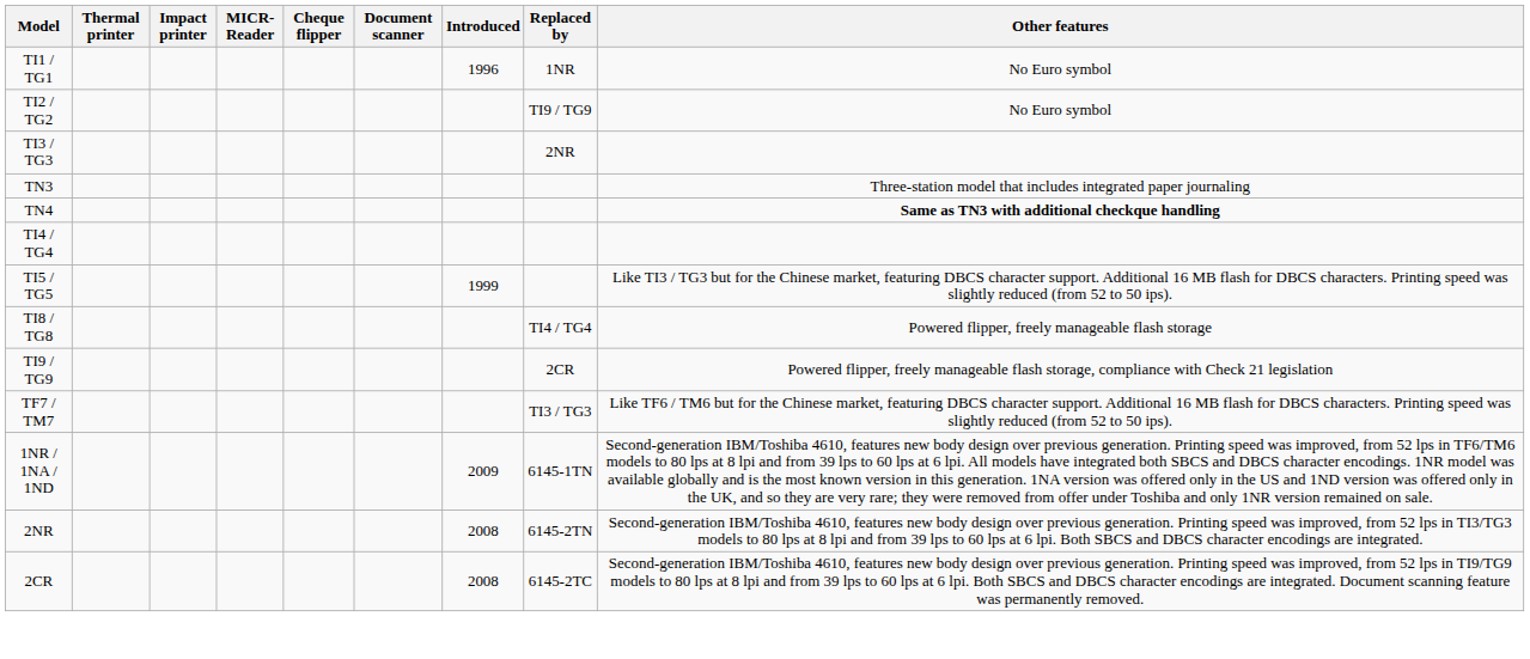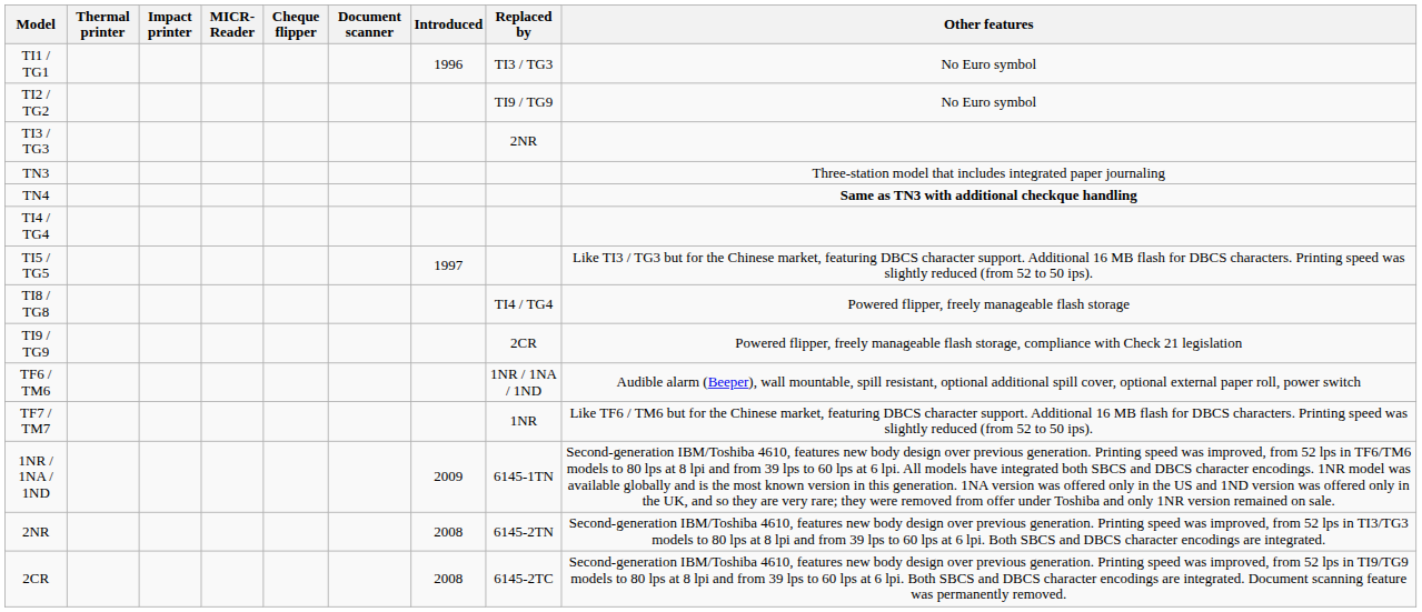TI1 / TG1 | Replaced by: 1NR -> TI3 / TG3
TI5 / TG5 | Introduced: 1999 -> 1997
+ row: TF6 / TM6 | 1NR / 1NA / 1ND | Audible alarm (Beeper), wall mountable, spill resistant, optional additional spill cover, optional external paper roll, power switch
TF7 / TM7 | Replaced by: TI3 / TG3 -> 1NR
